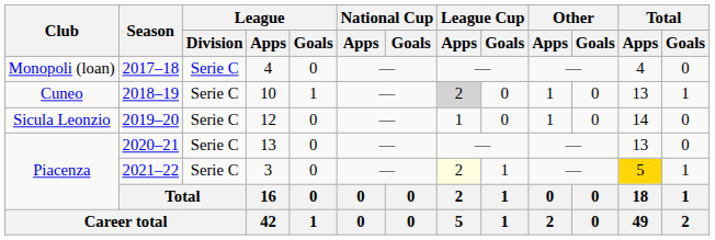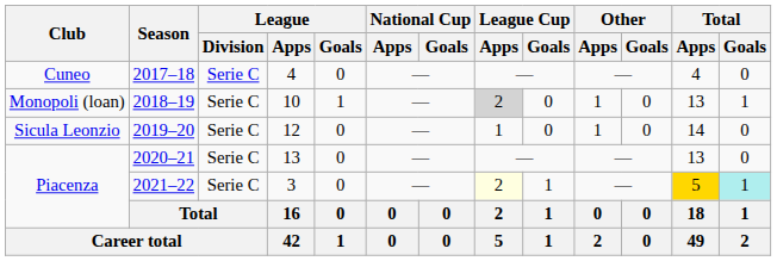2017–18 | Club: Monopoli (loan) -> Cuneo
2018–19 | Club: Cuneo -> Monopoli (loan)
2021–22 | Total / Goals: no background -> paleturquoise background
